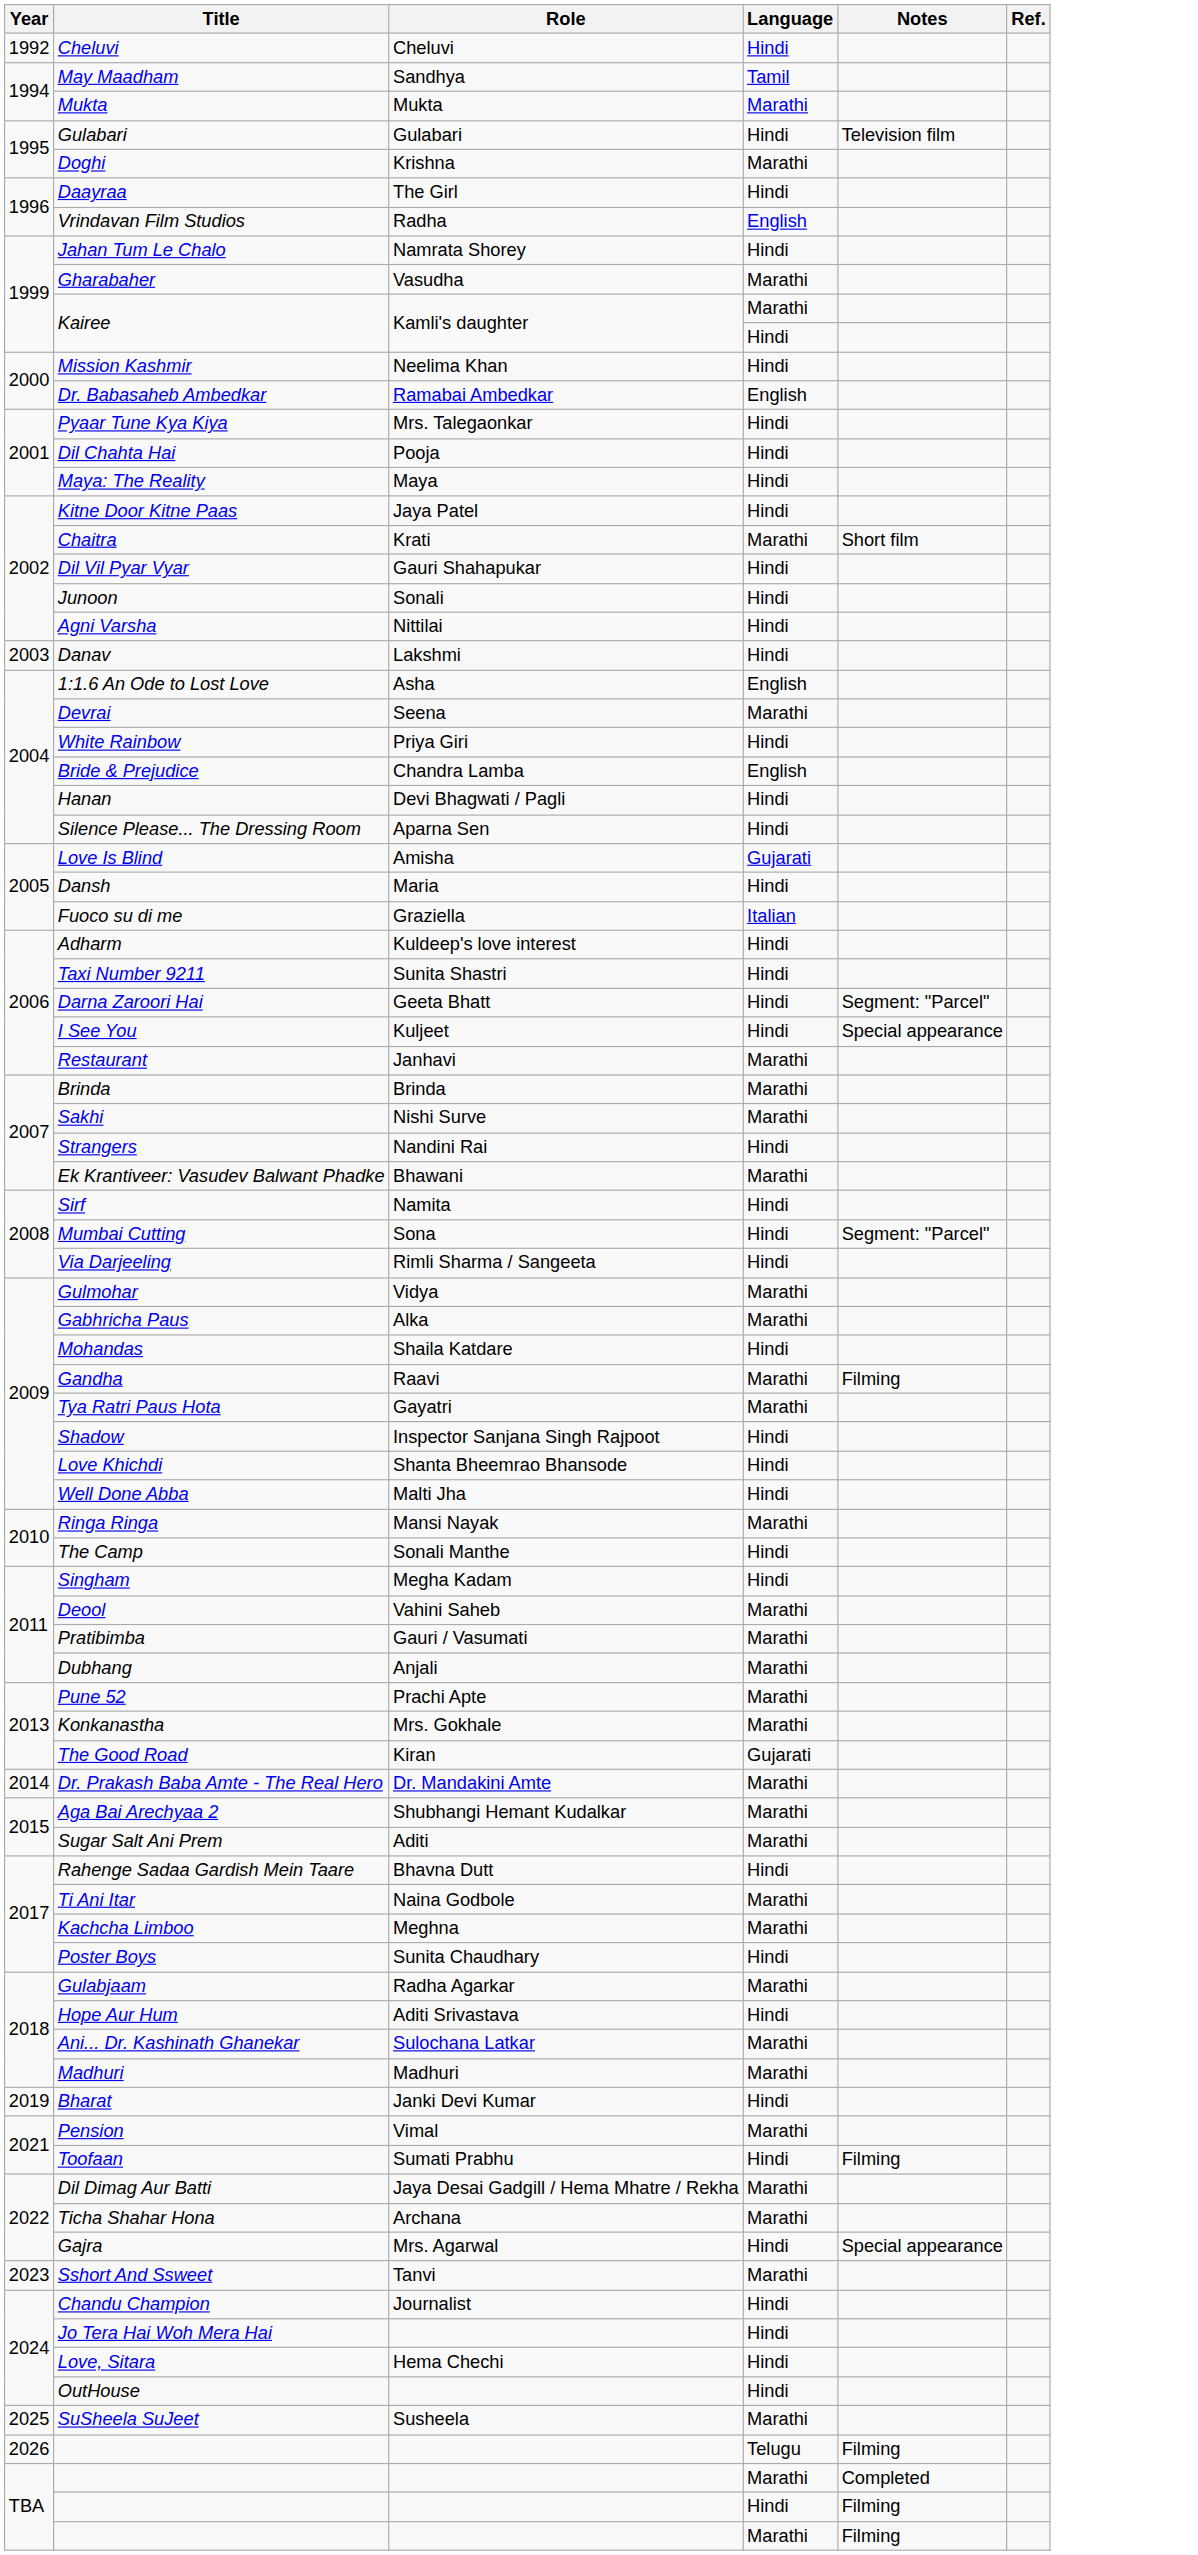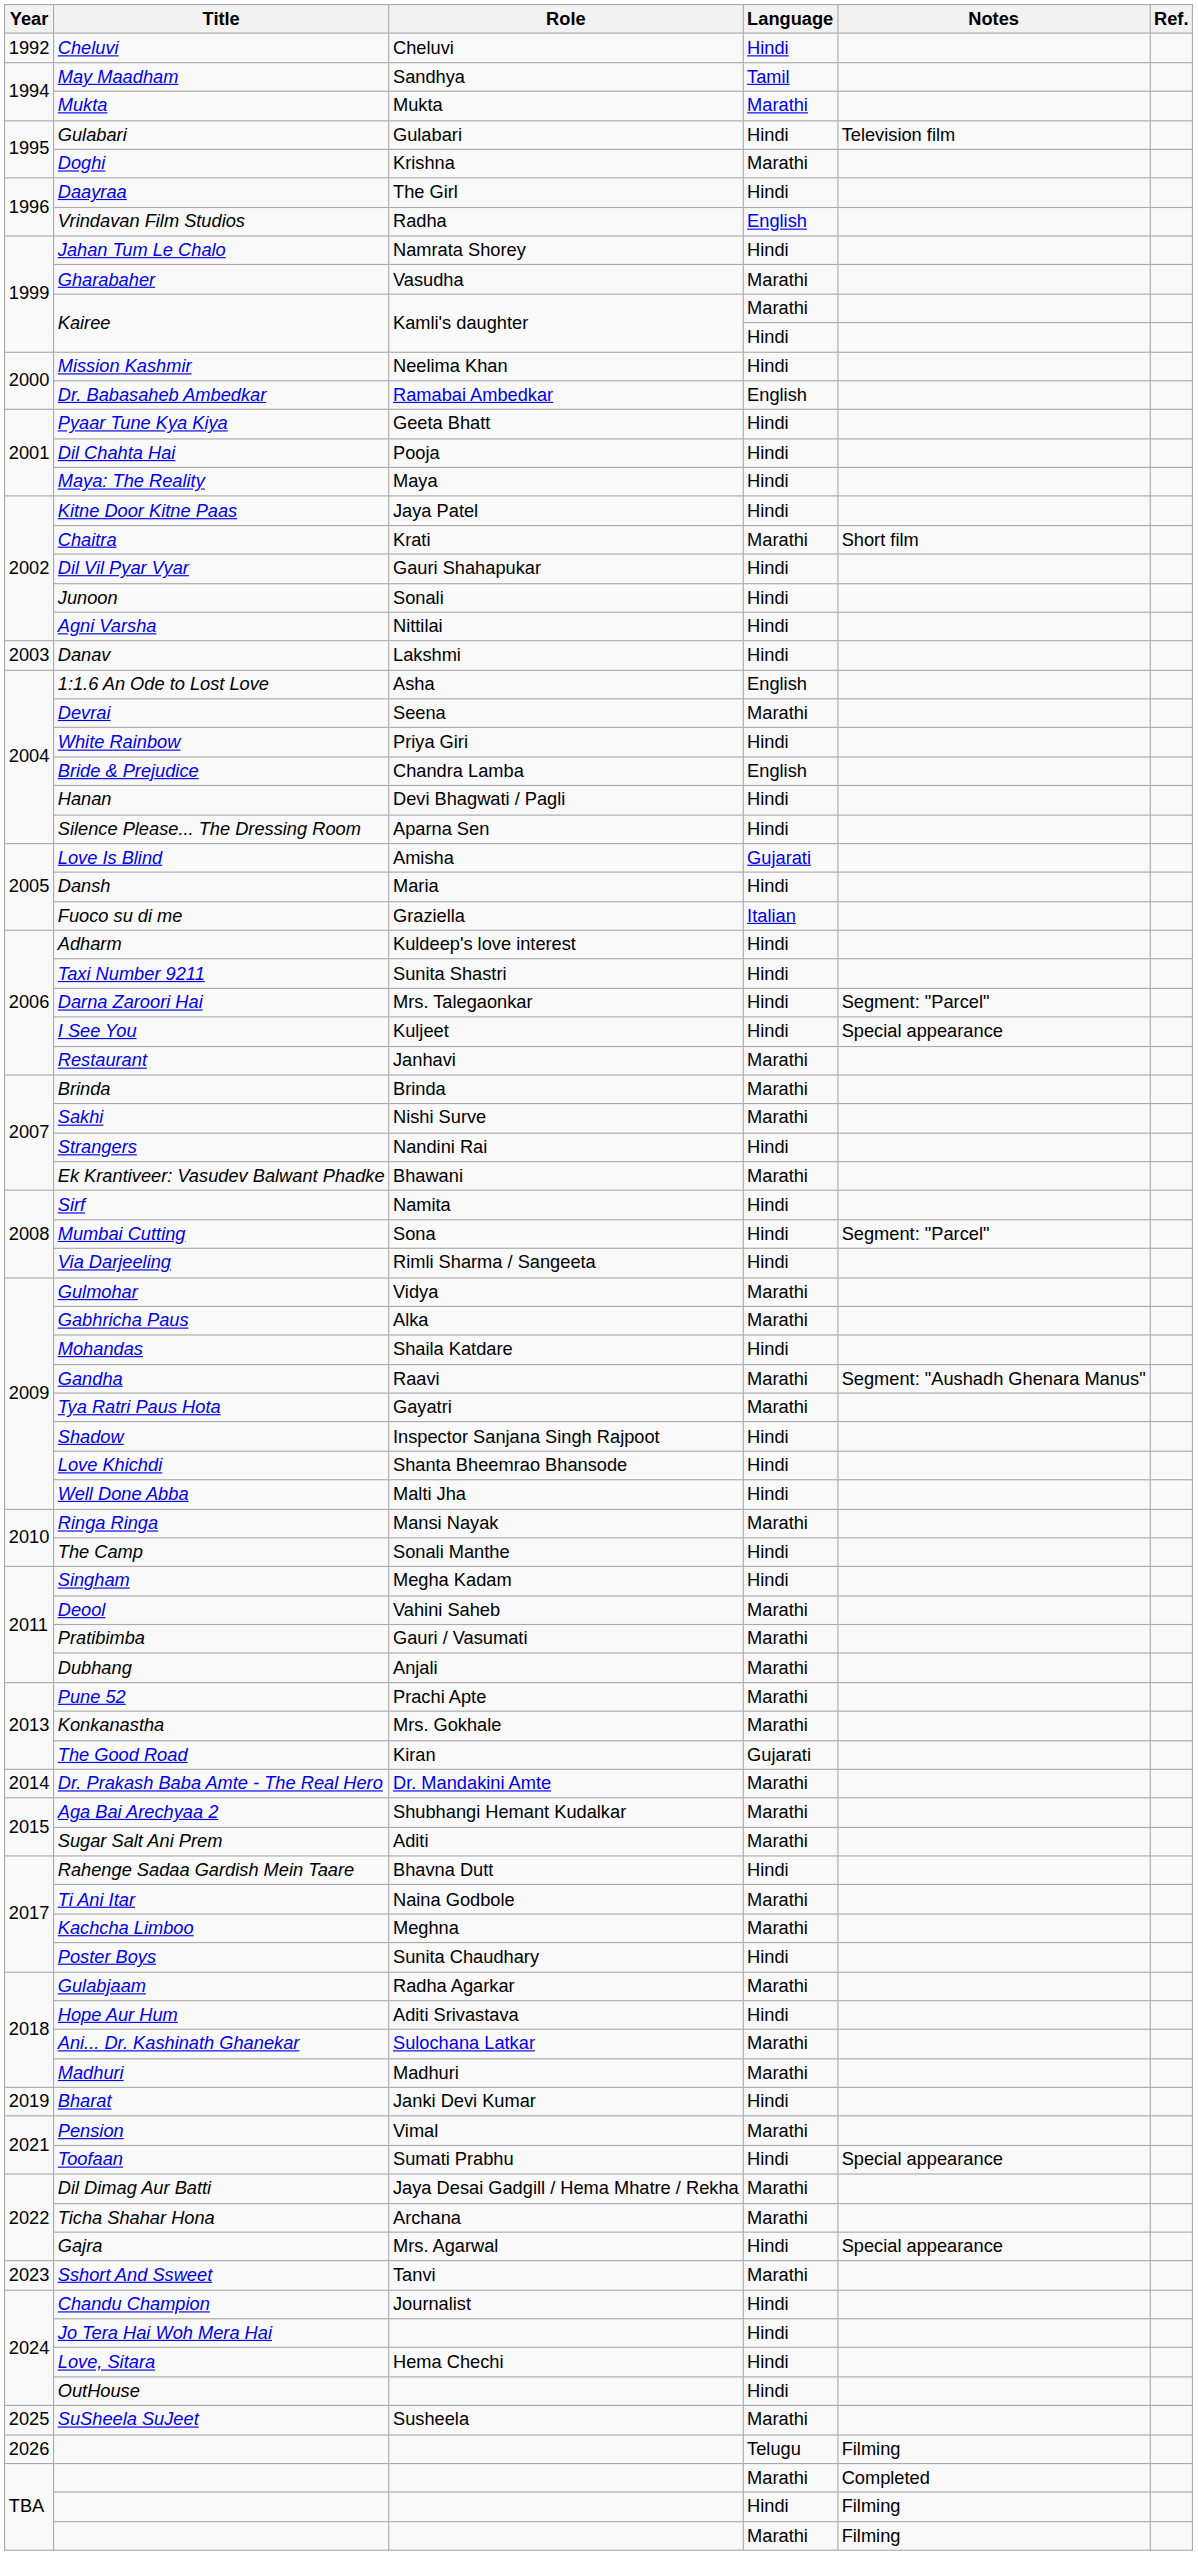Pyaar Tune Kya Kiya | Role: Mrs. Talegaonkar -> Geeta Bhatt
Darna Zaroori Hai | Role: Geeta Bhatt -> Mrs. Talegaonkar
Gandha | Notes: Filming -> Segment: "Aushadh Ghenara Manus"
Toofaan | Notes: Filming -> Special appearance
